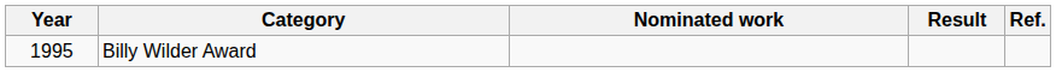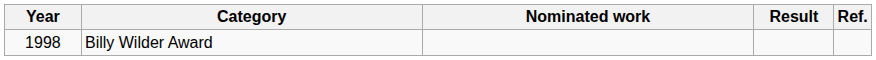Billy Wilder Award | Year: 1995 -> 1998
